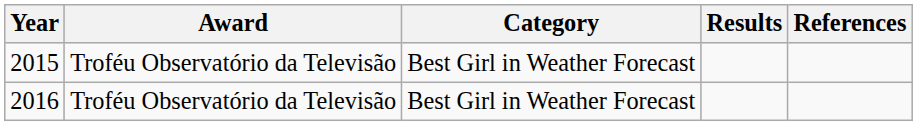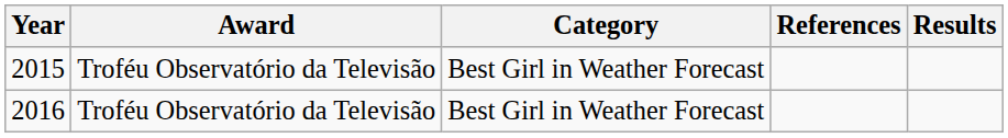columns swapped: Results <-> References
